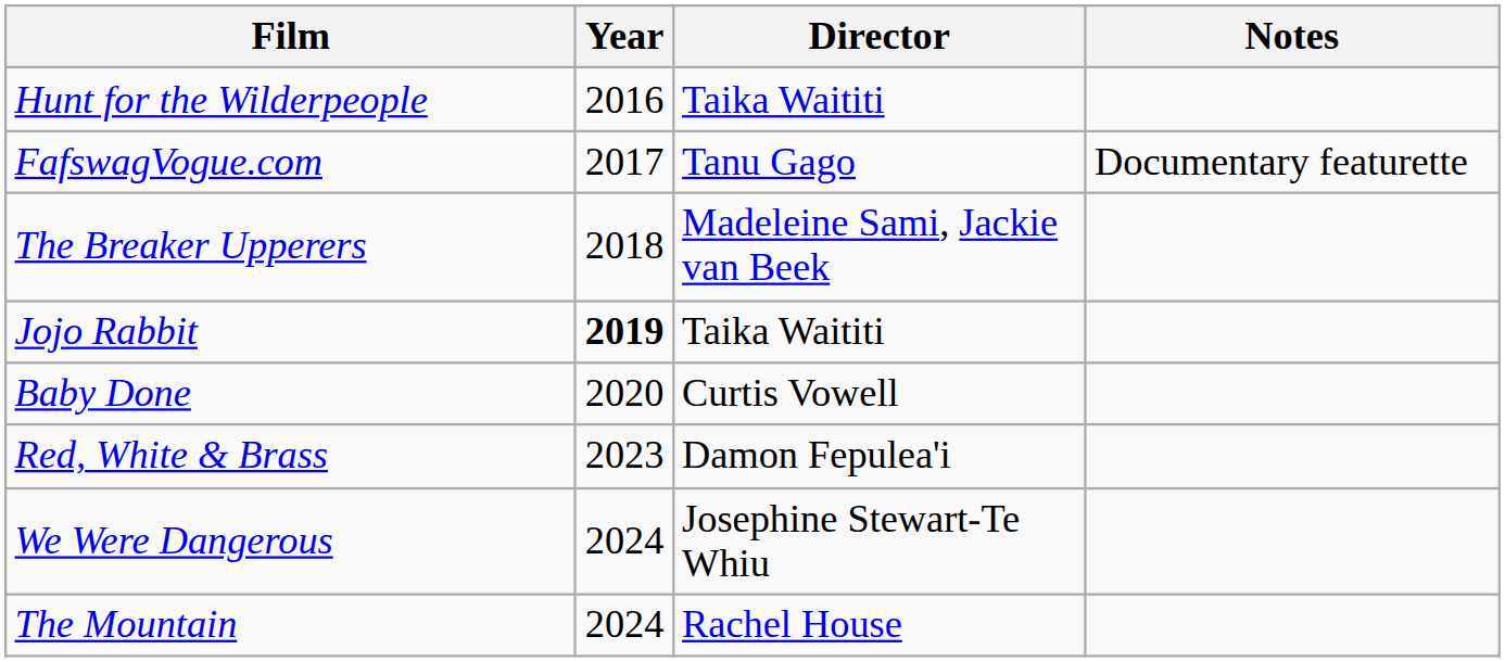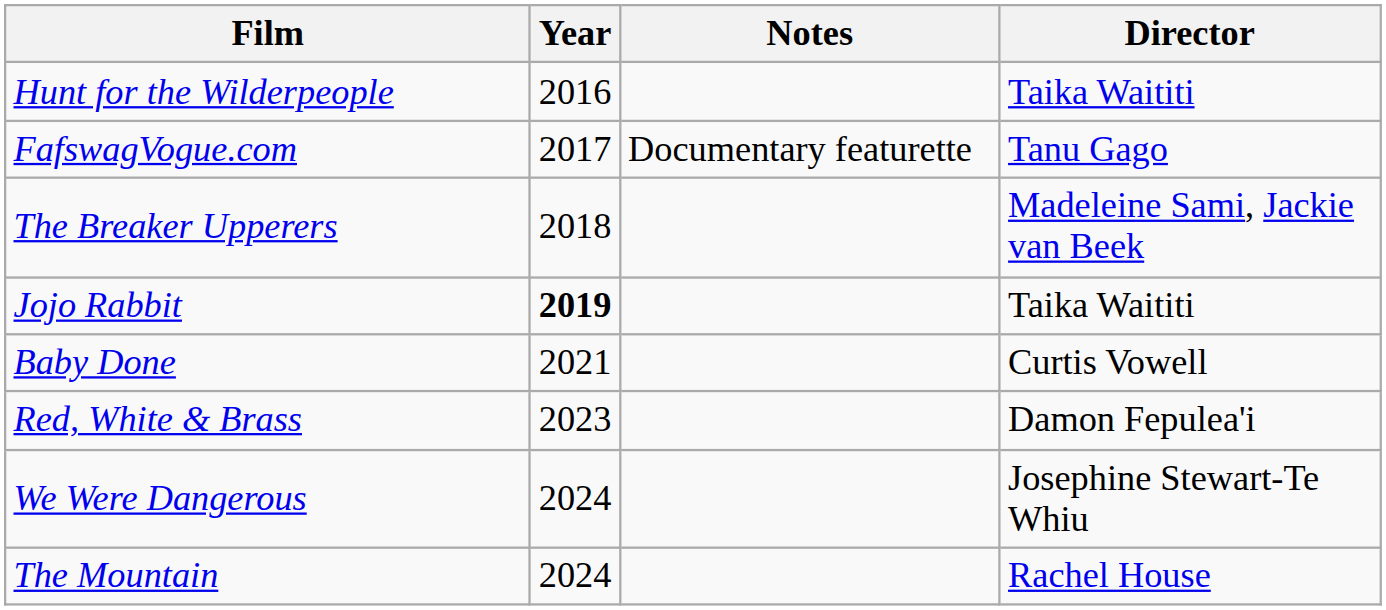columns swapped: Director <-> Notes
Baby Done | Year: 2020 -> 2021
